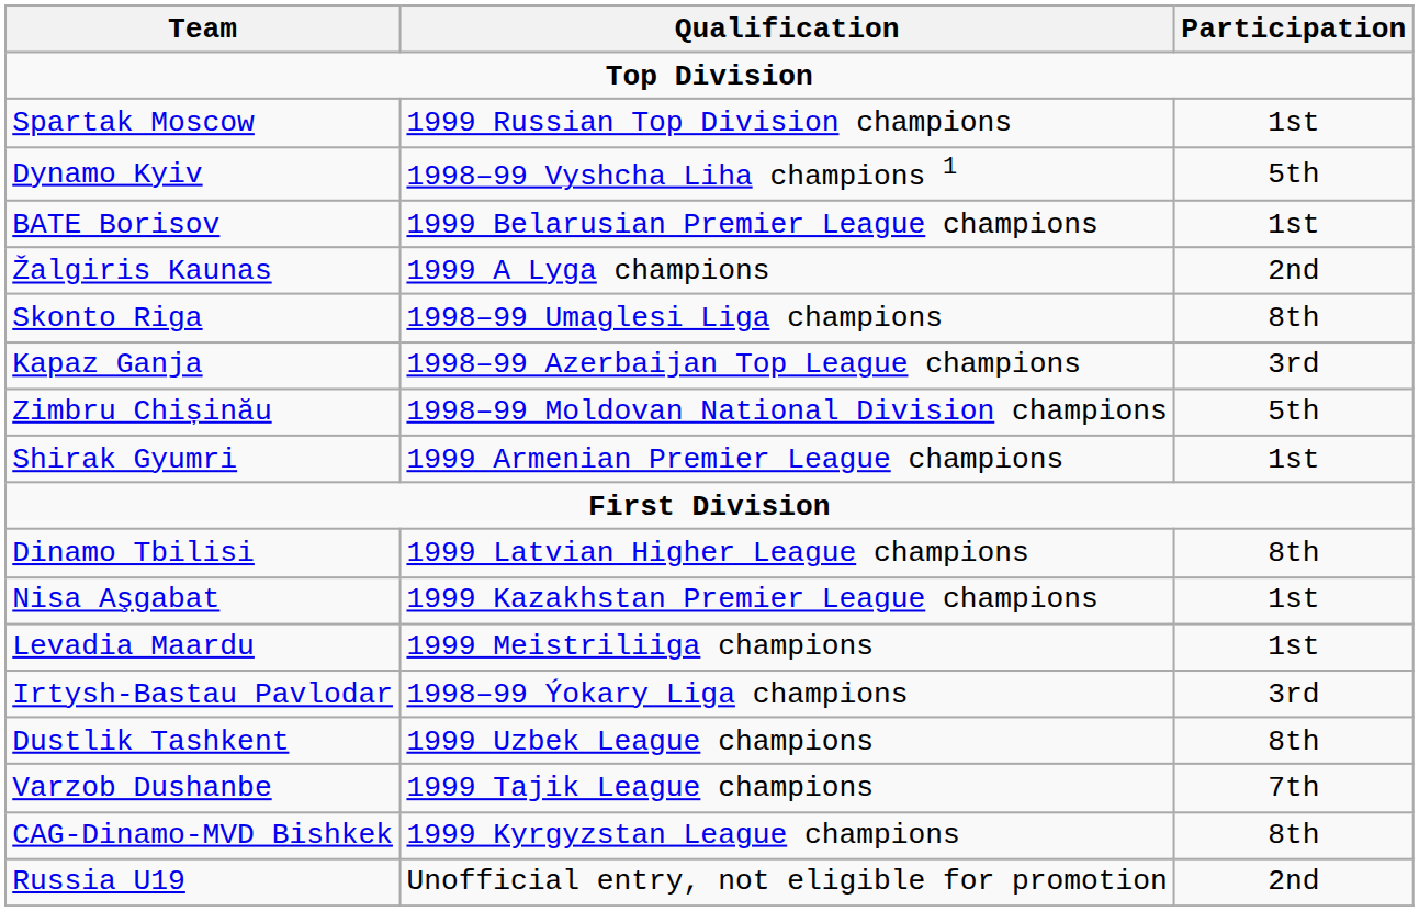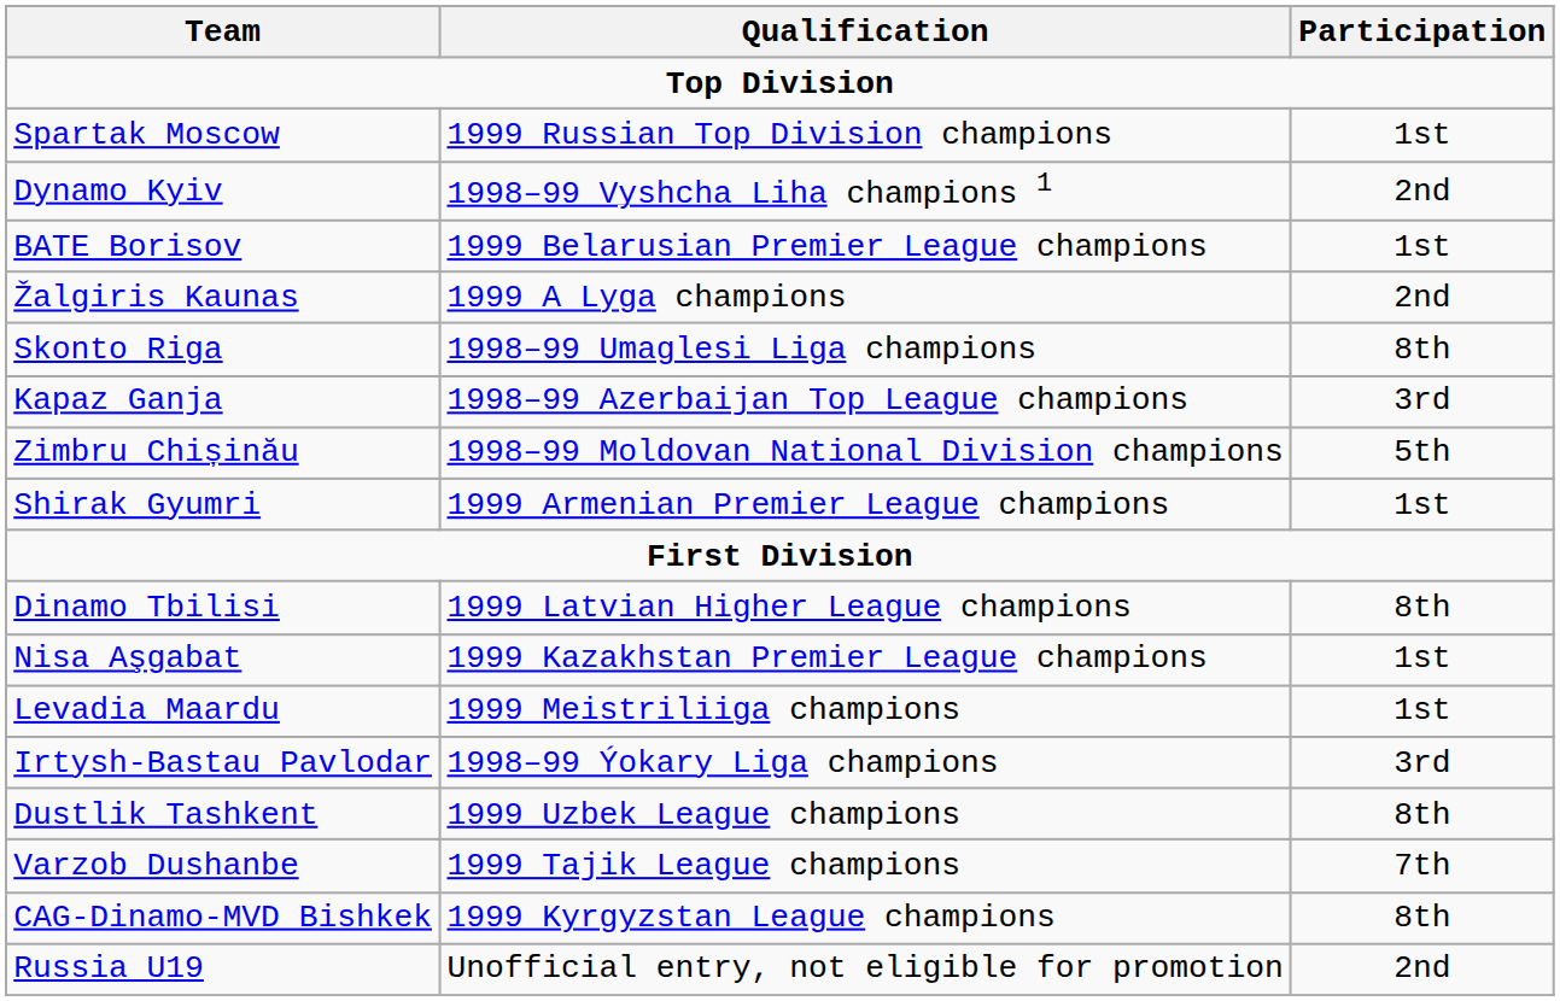Dynamo Kyiv | Participation: 5th -> 2nd
